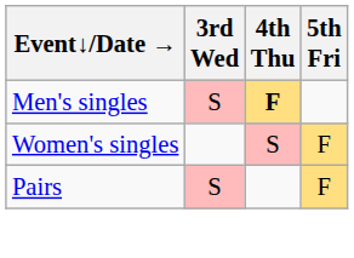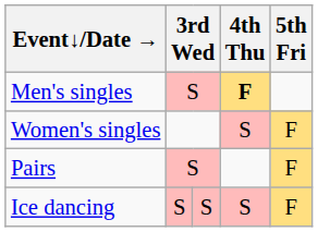+ row: Ice dancing | S | S | S | F
